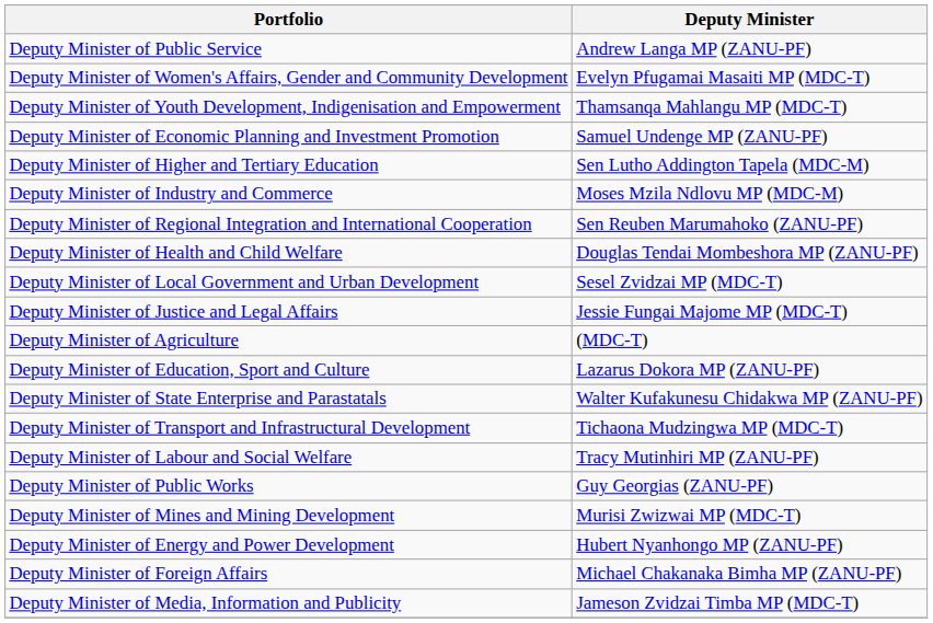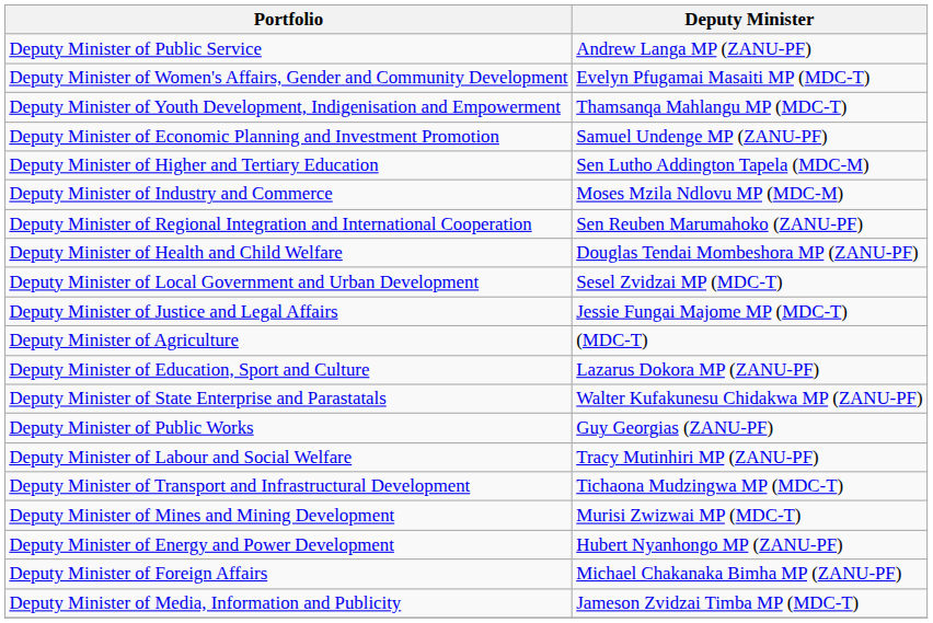rows swapped: Deputy Minister of Public Works <-> Deputy Minister of Transport and Infrastructural Development
